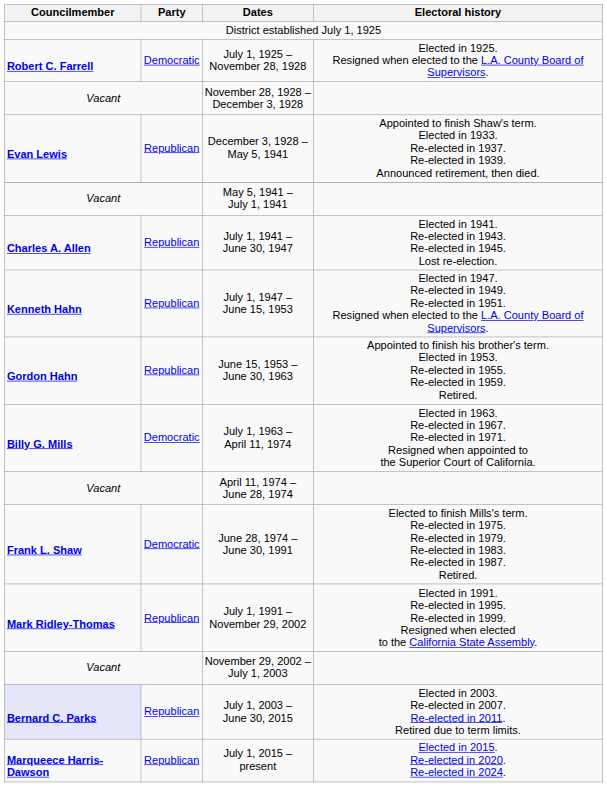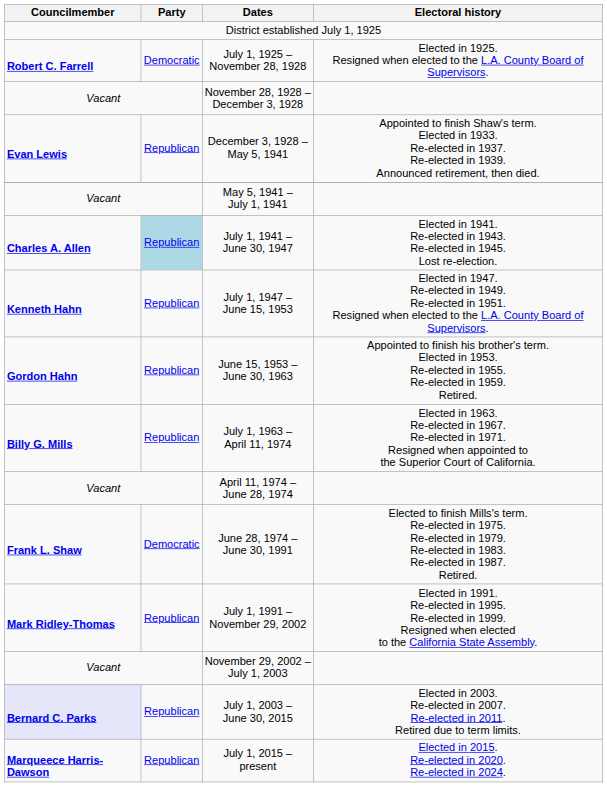July 1, 1941 – June 30, 1947 | Party: no background -> lightblue background
July 1, 1963 – April 11, 1974 | Party: Democratic -> Republican
